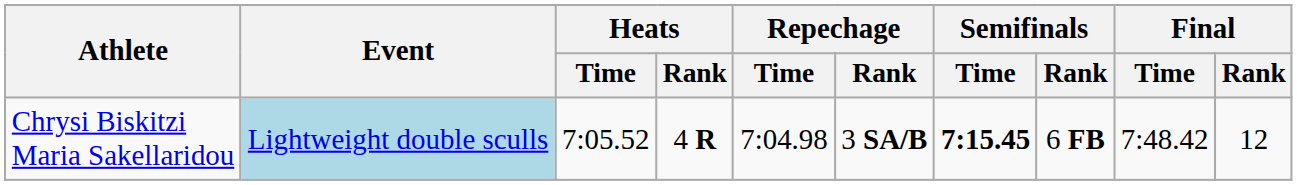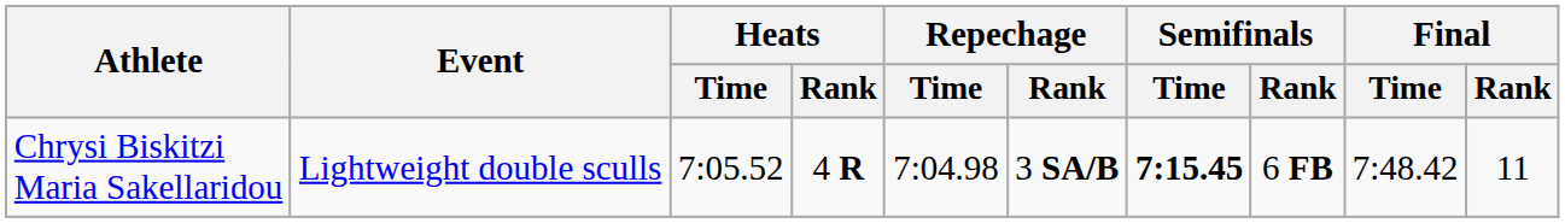Chrysi Biskitzi Maria Sakellaridou | Event: lightblue background -> no background
Chrysi Biskitzi Maria Sakellaridou | Final / Rank: 12 -> 11
